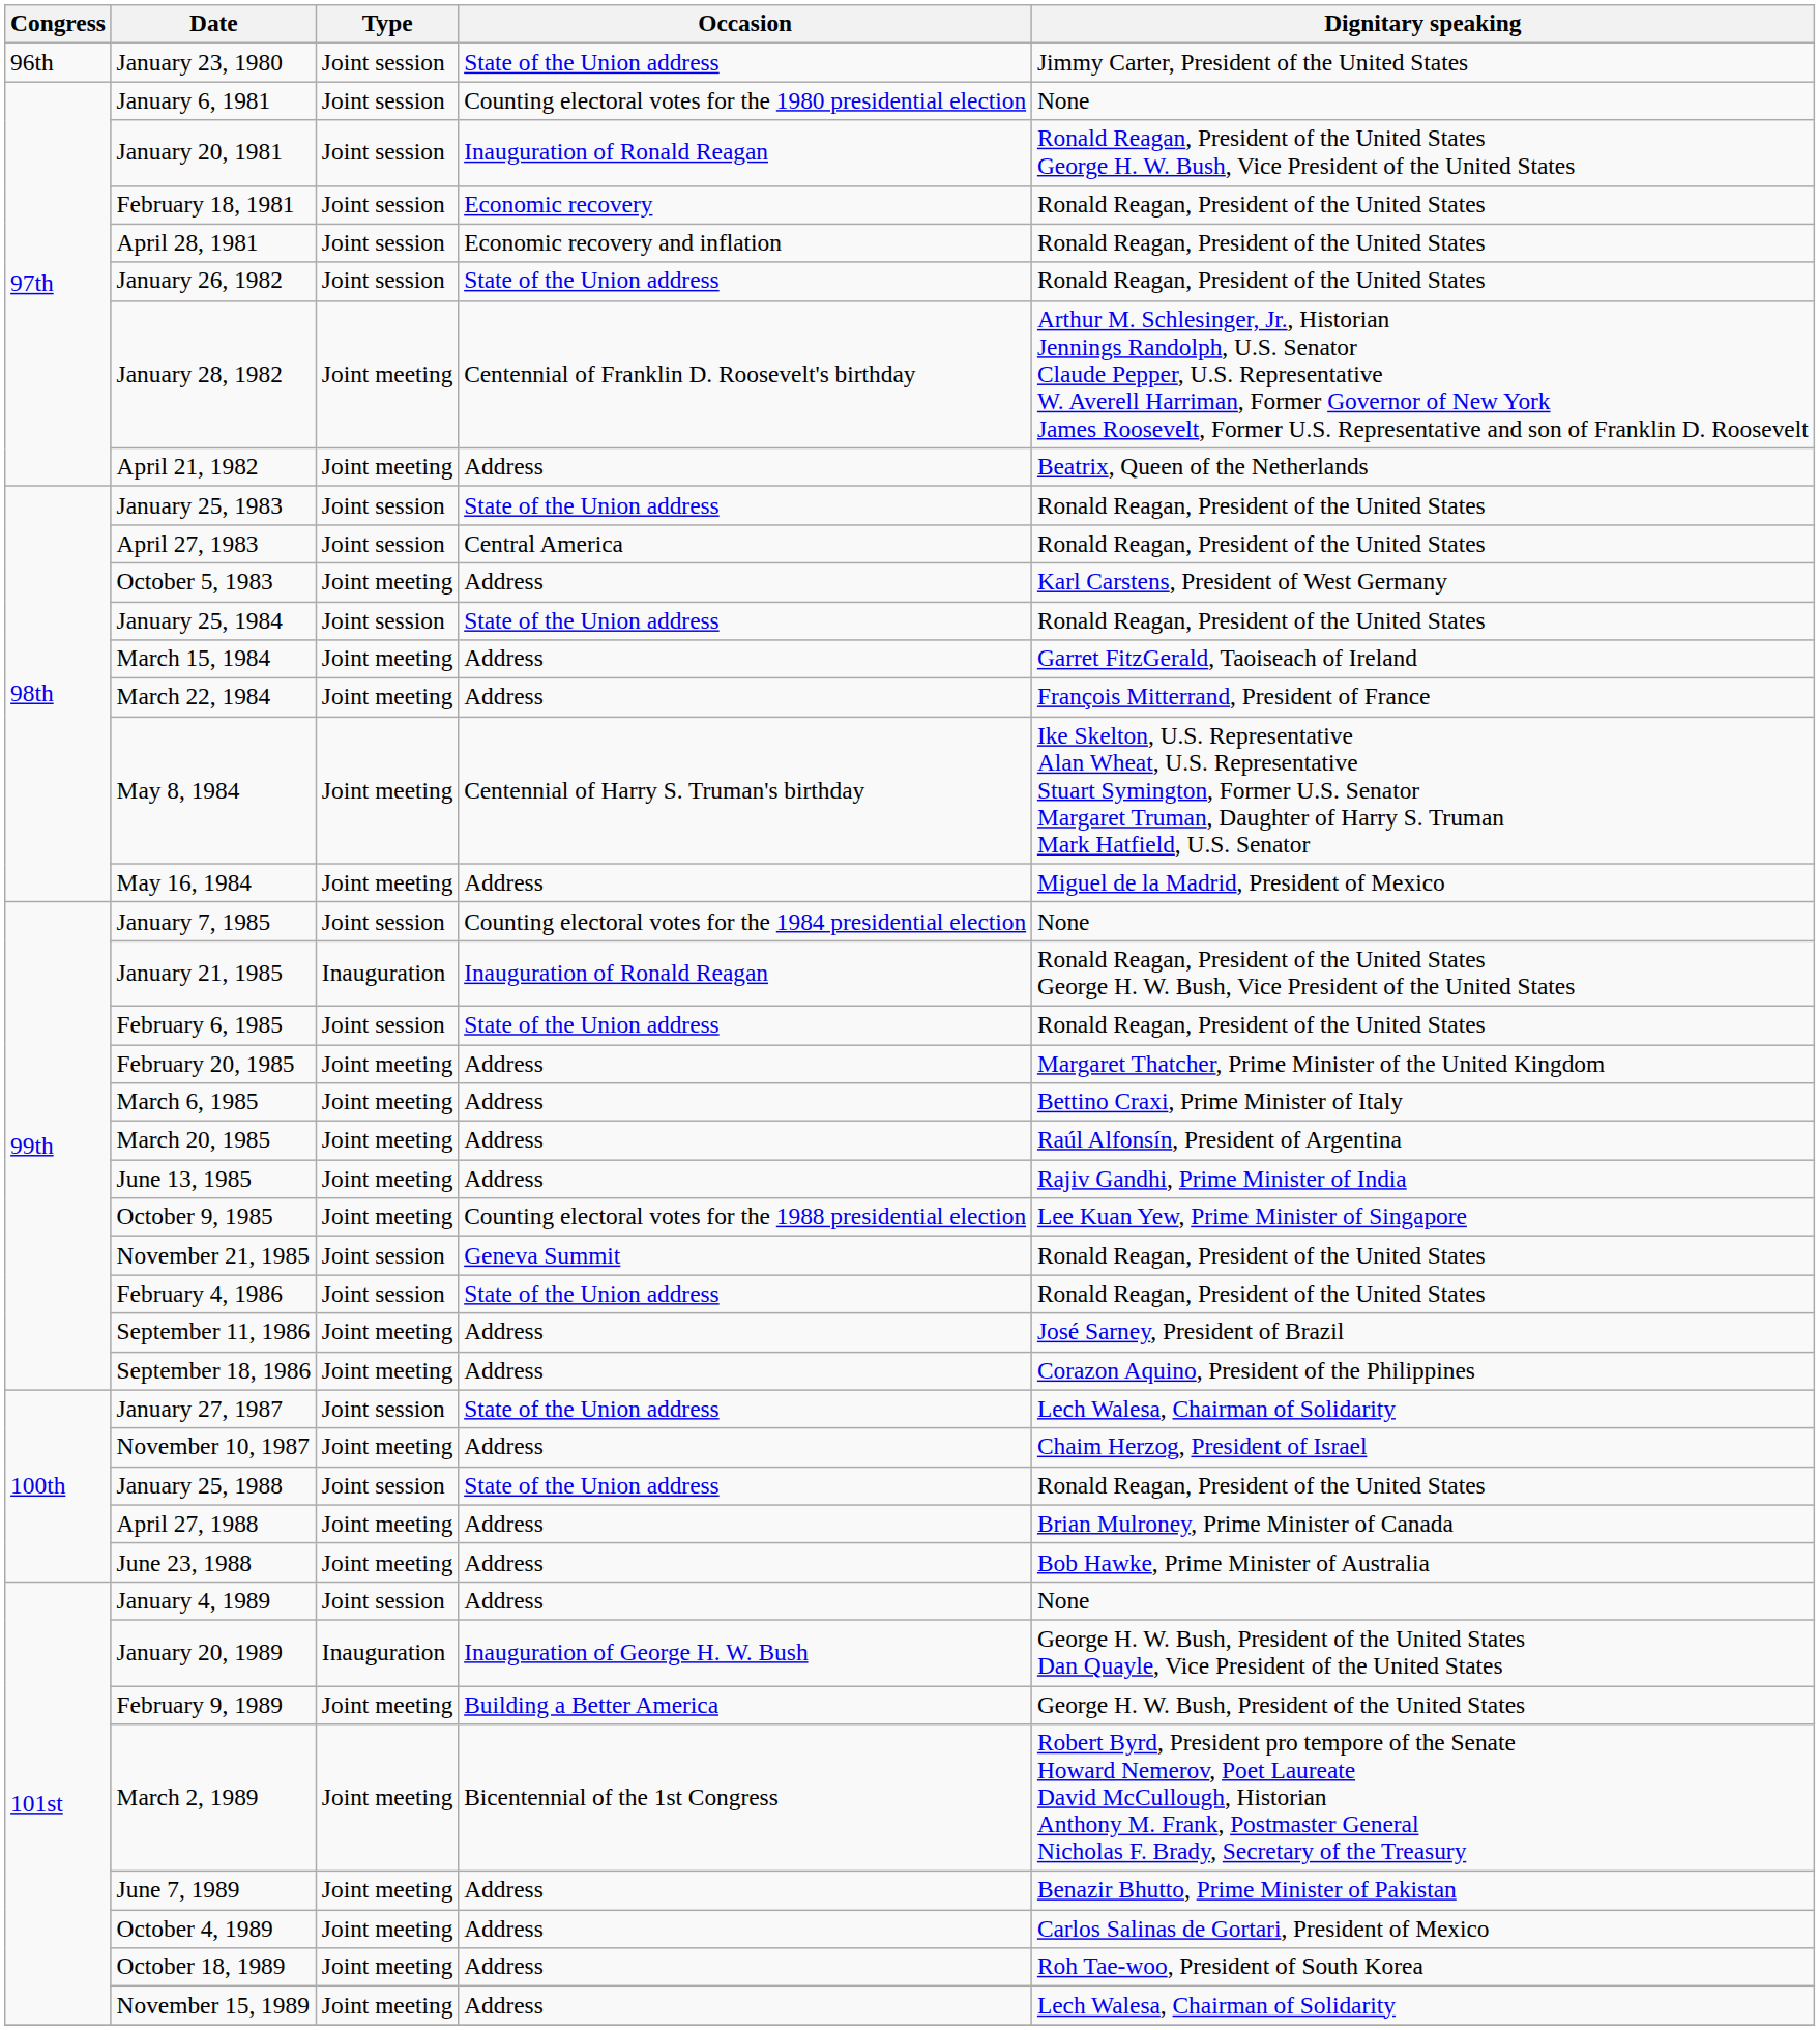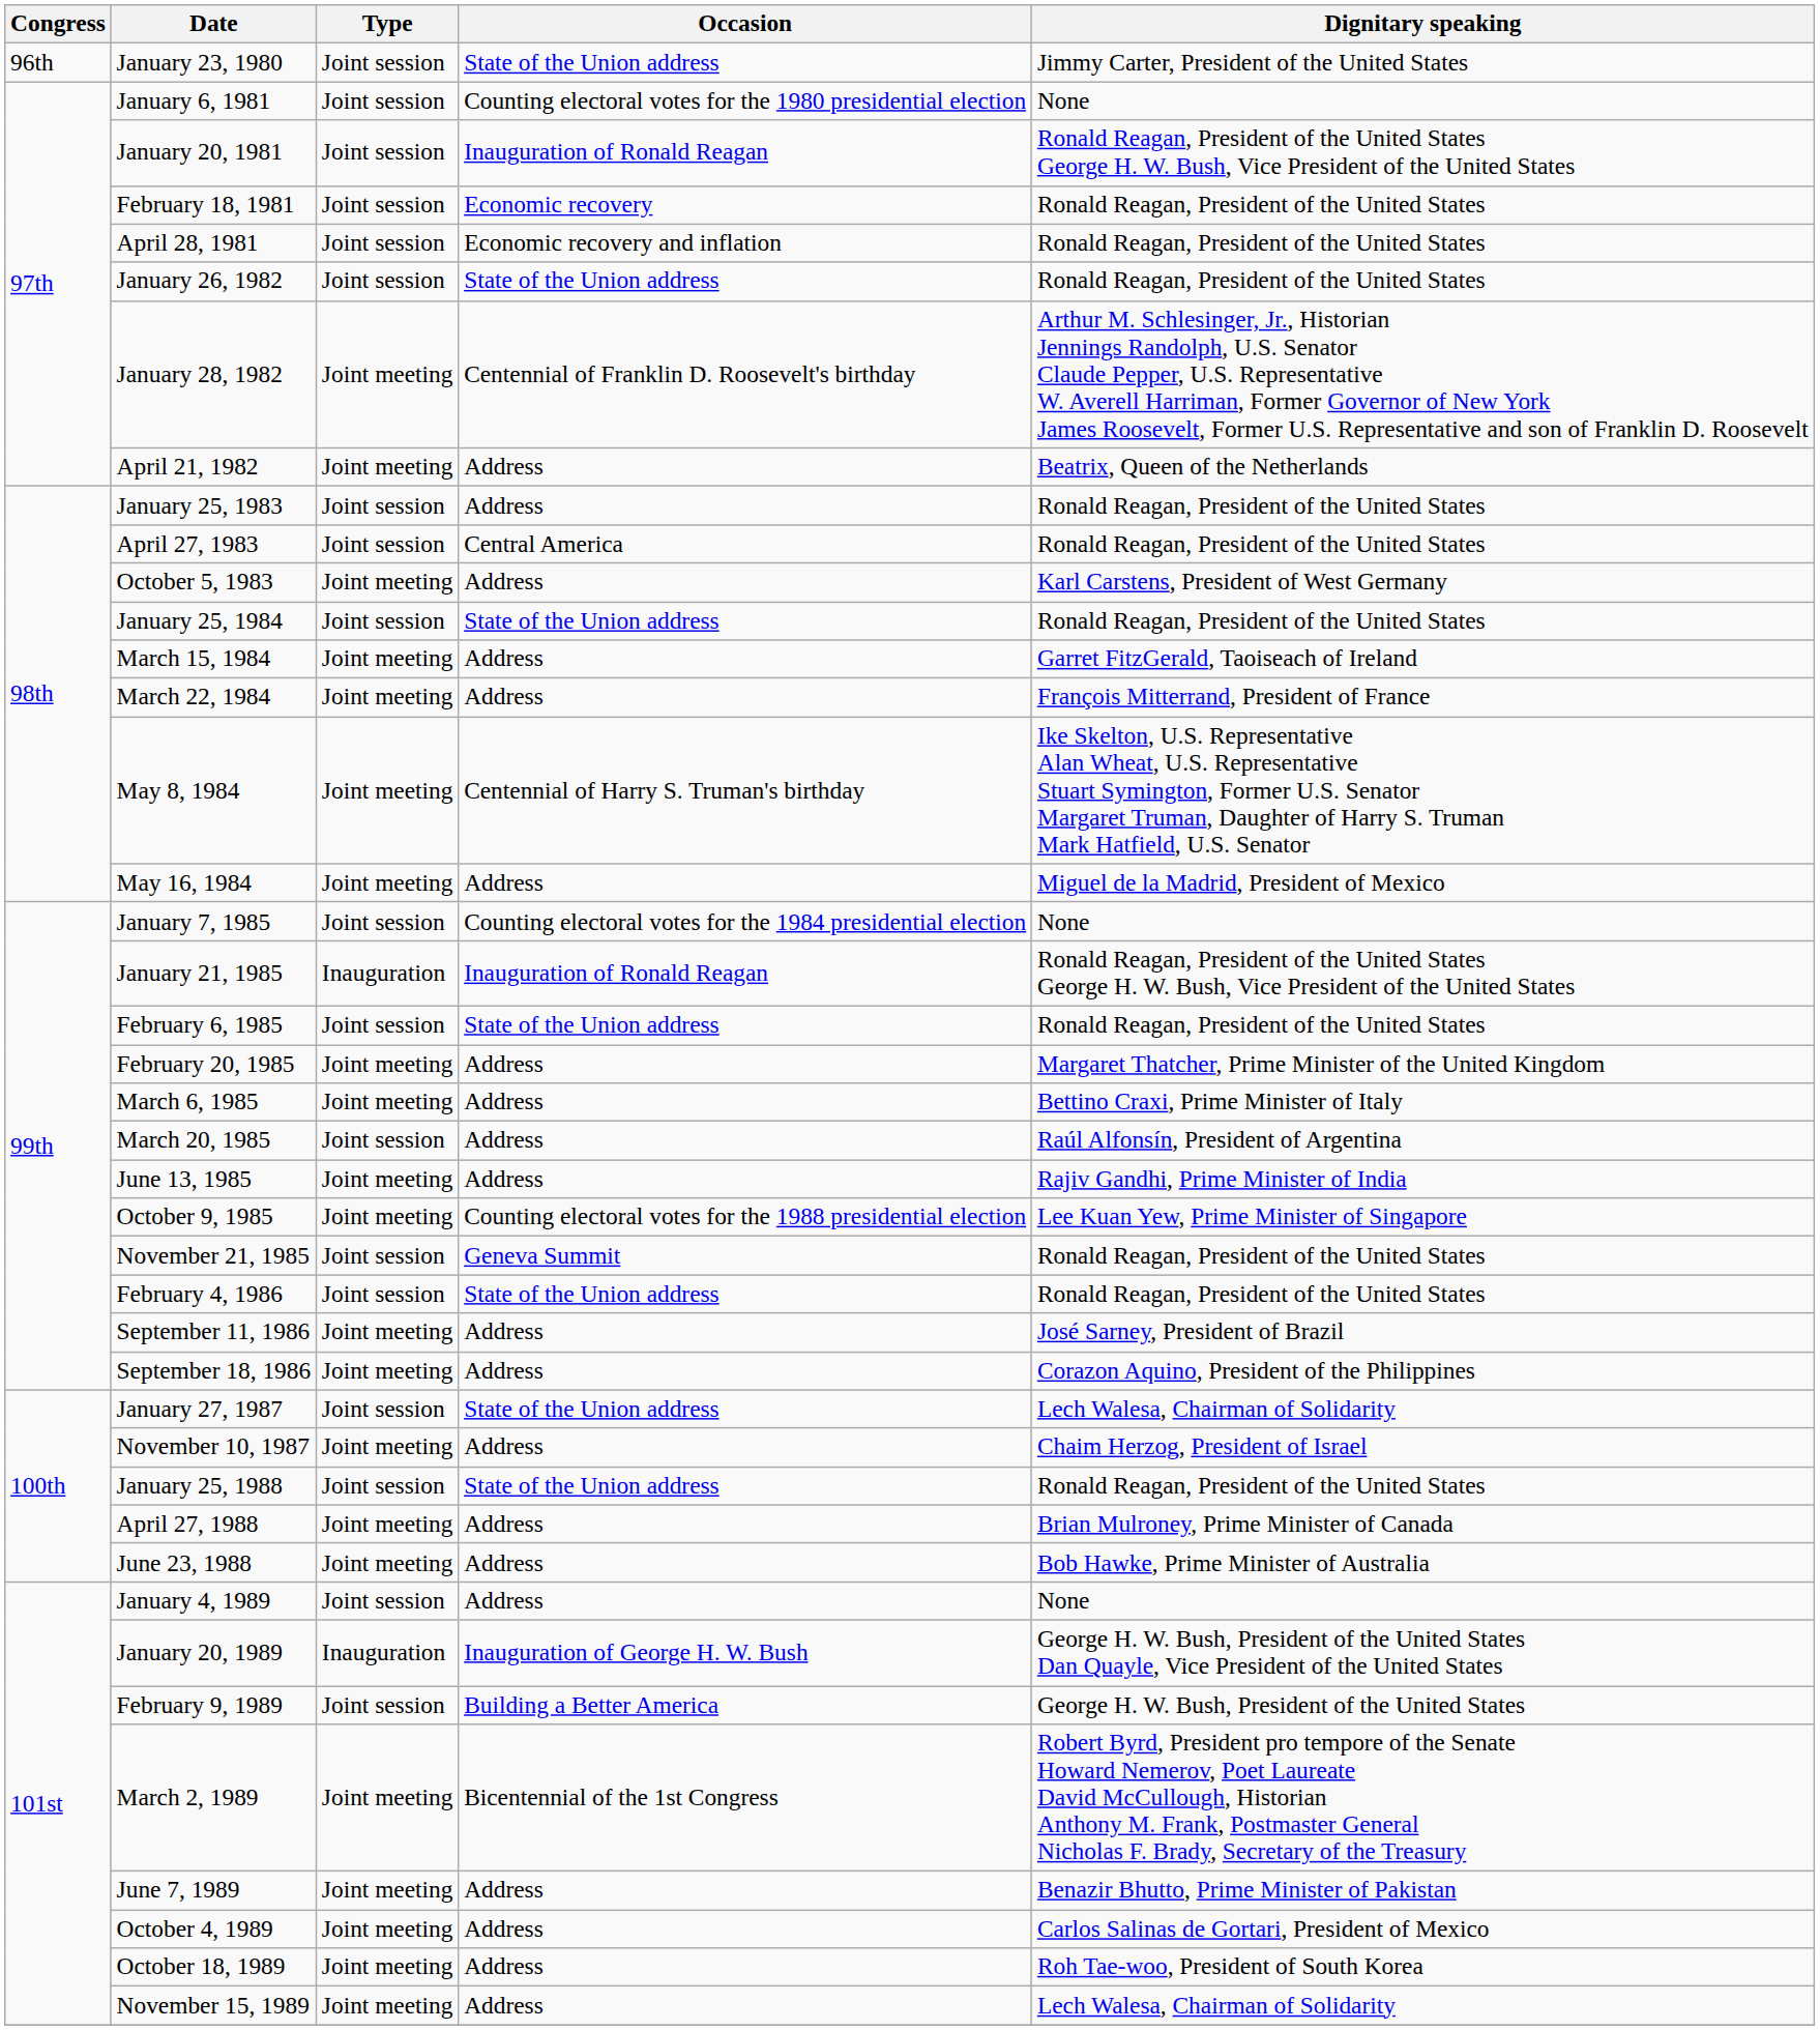January 25, 1983 | Occasion: State of the Union address -> Address
March 20, 1985 | Type: Joint meeting -> Joint session
February 9, 1989 | Type: Joint meeting -> Joint session
